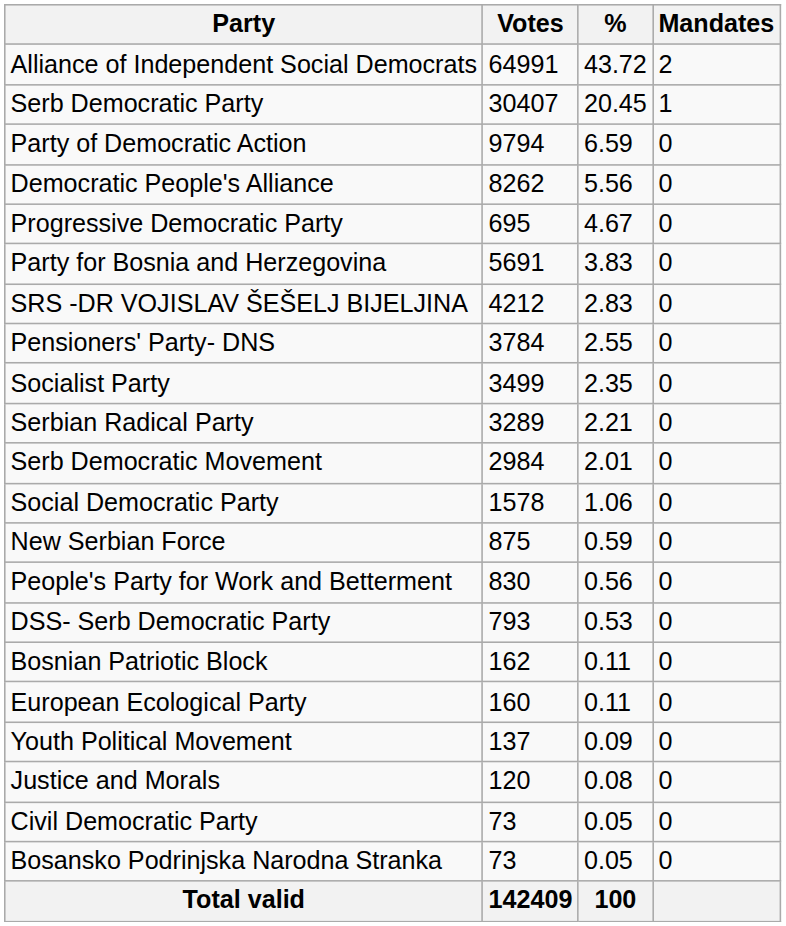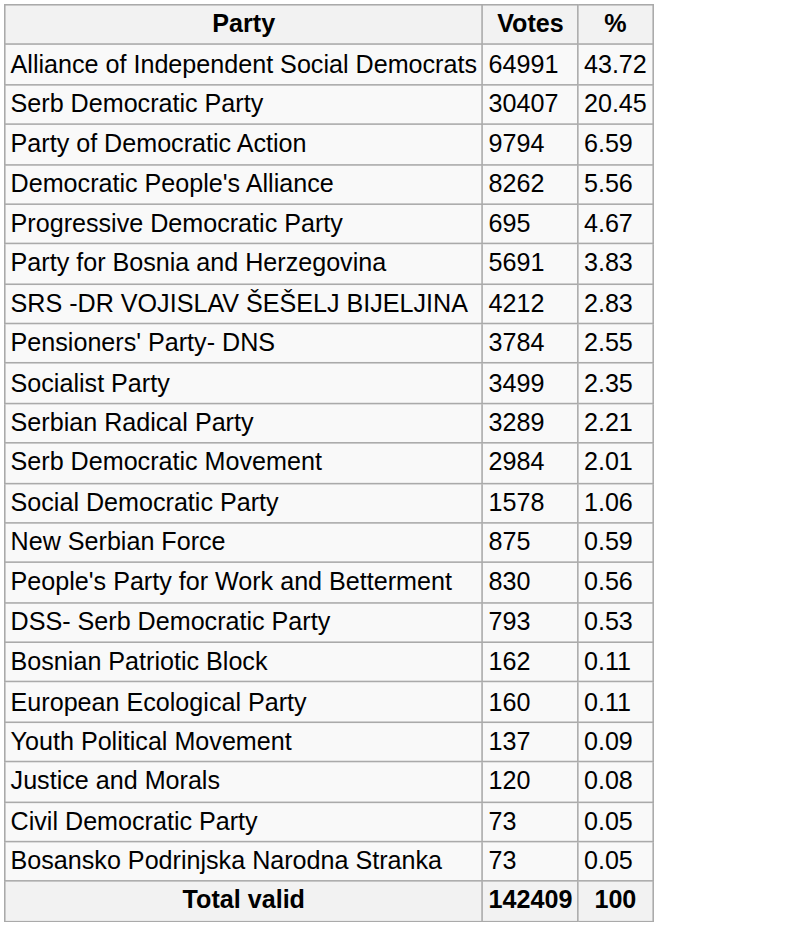- column: Mandates | 2 | 1 | 0 | 0 | 0 | 0 | 0 | 0 | 0 | 0 | 0 | 0 | 0 | 0 | 0 | 0 | 0 | 0 | 0 | 0 | 0
